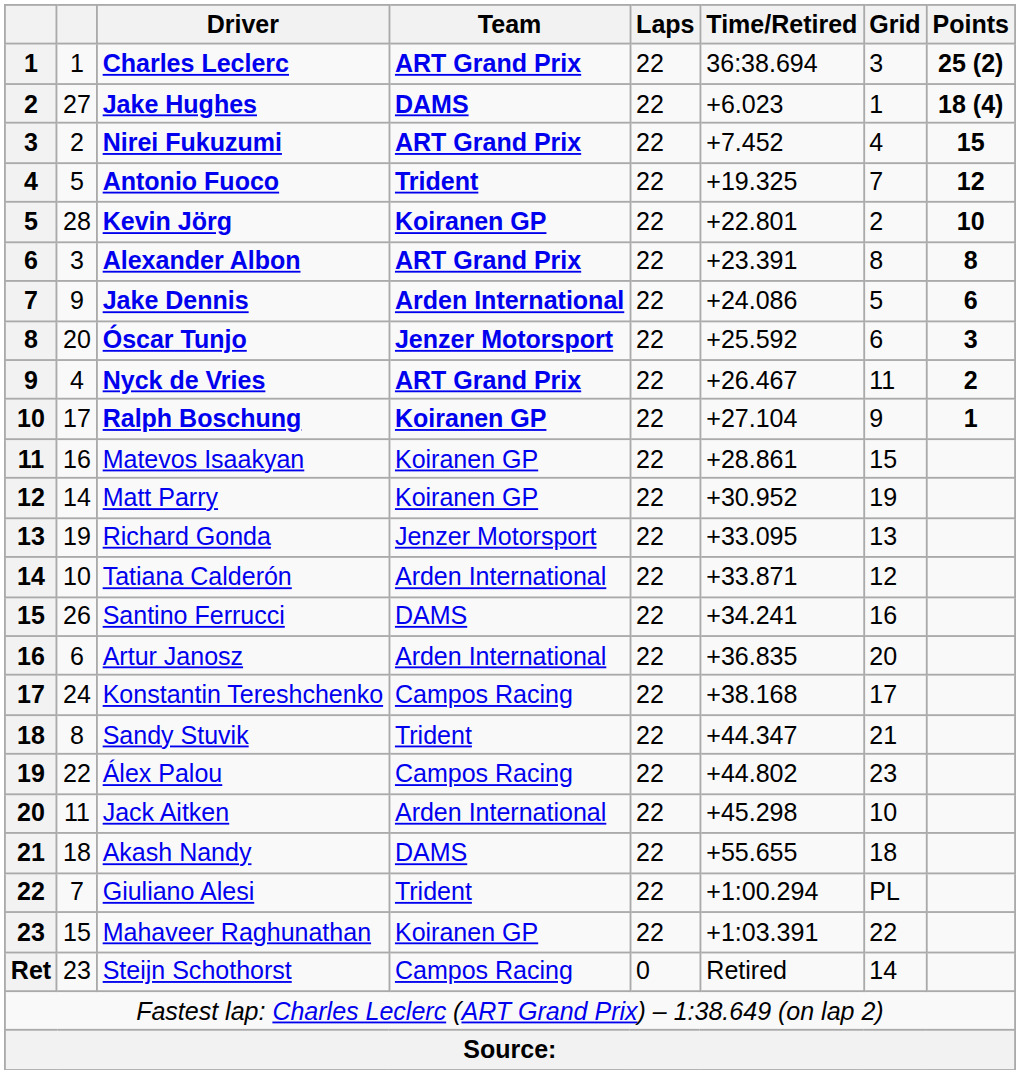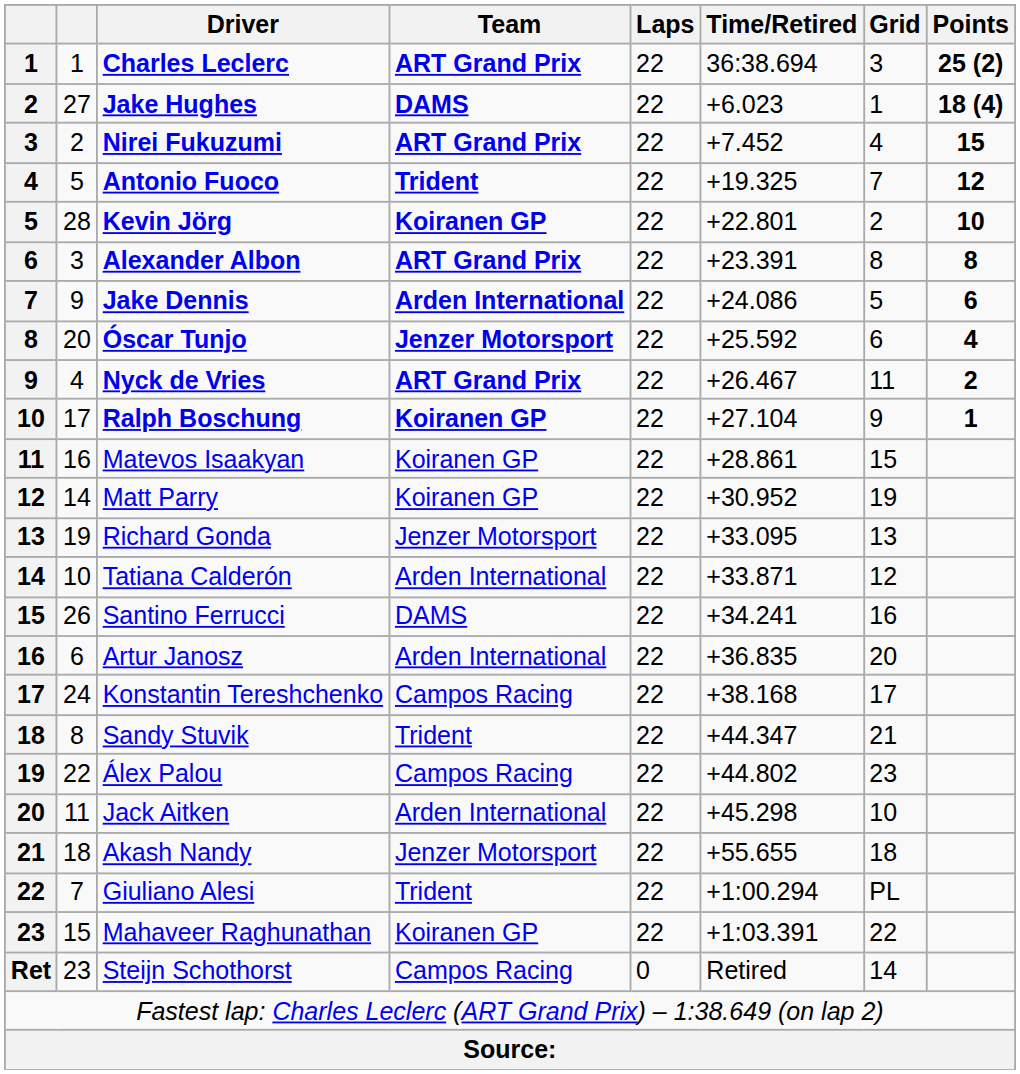Óscar Tunjo | Points: 3 -> 4
Akash Nandy | Team: DAMS -> Jenzer Motorsport
